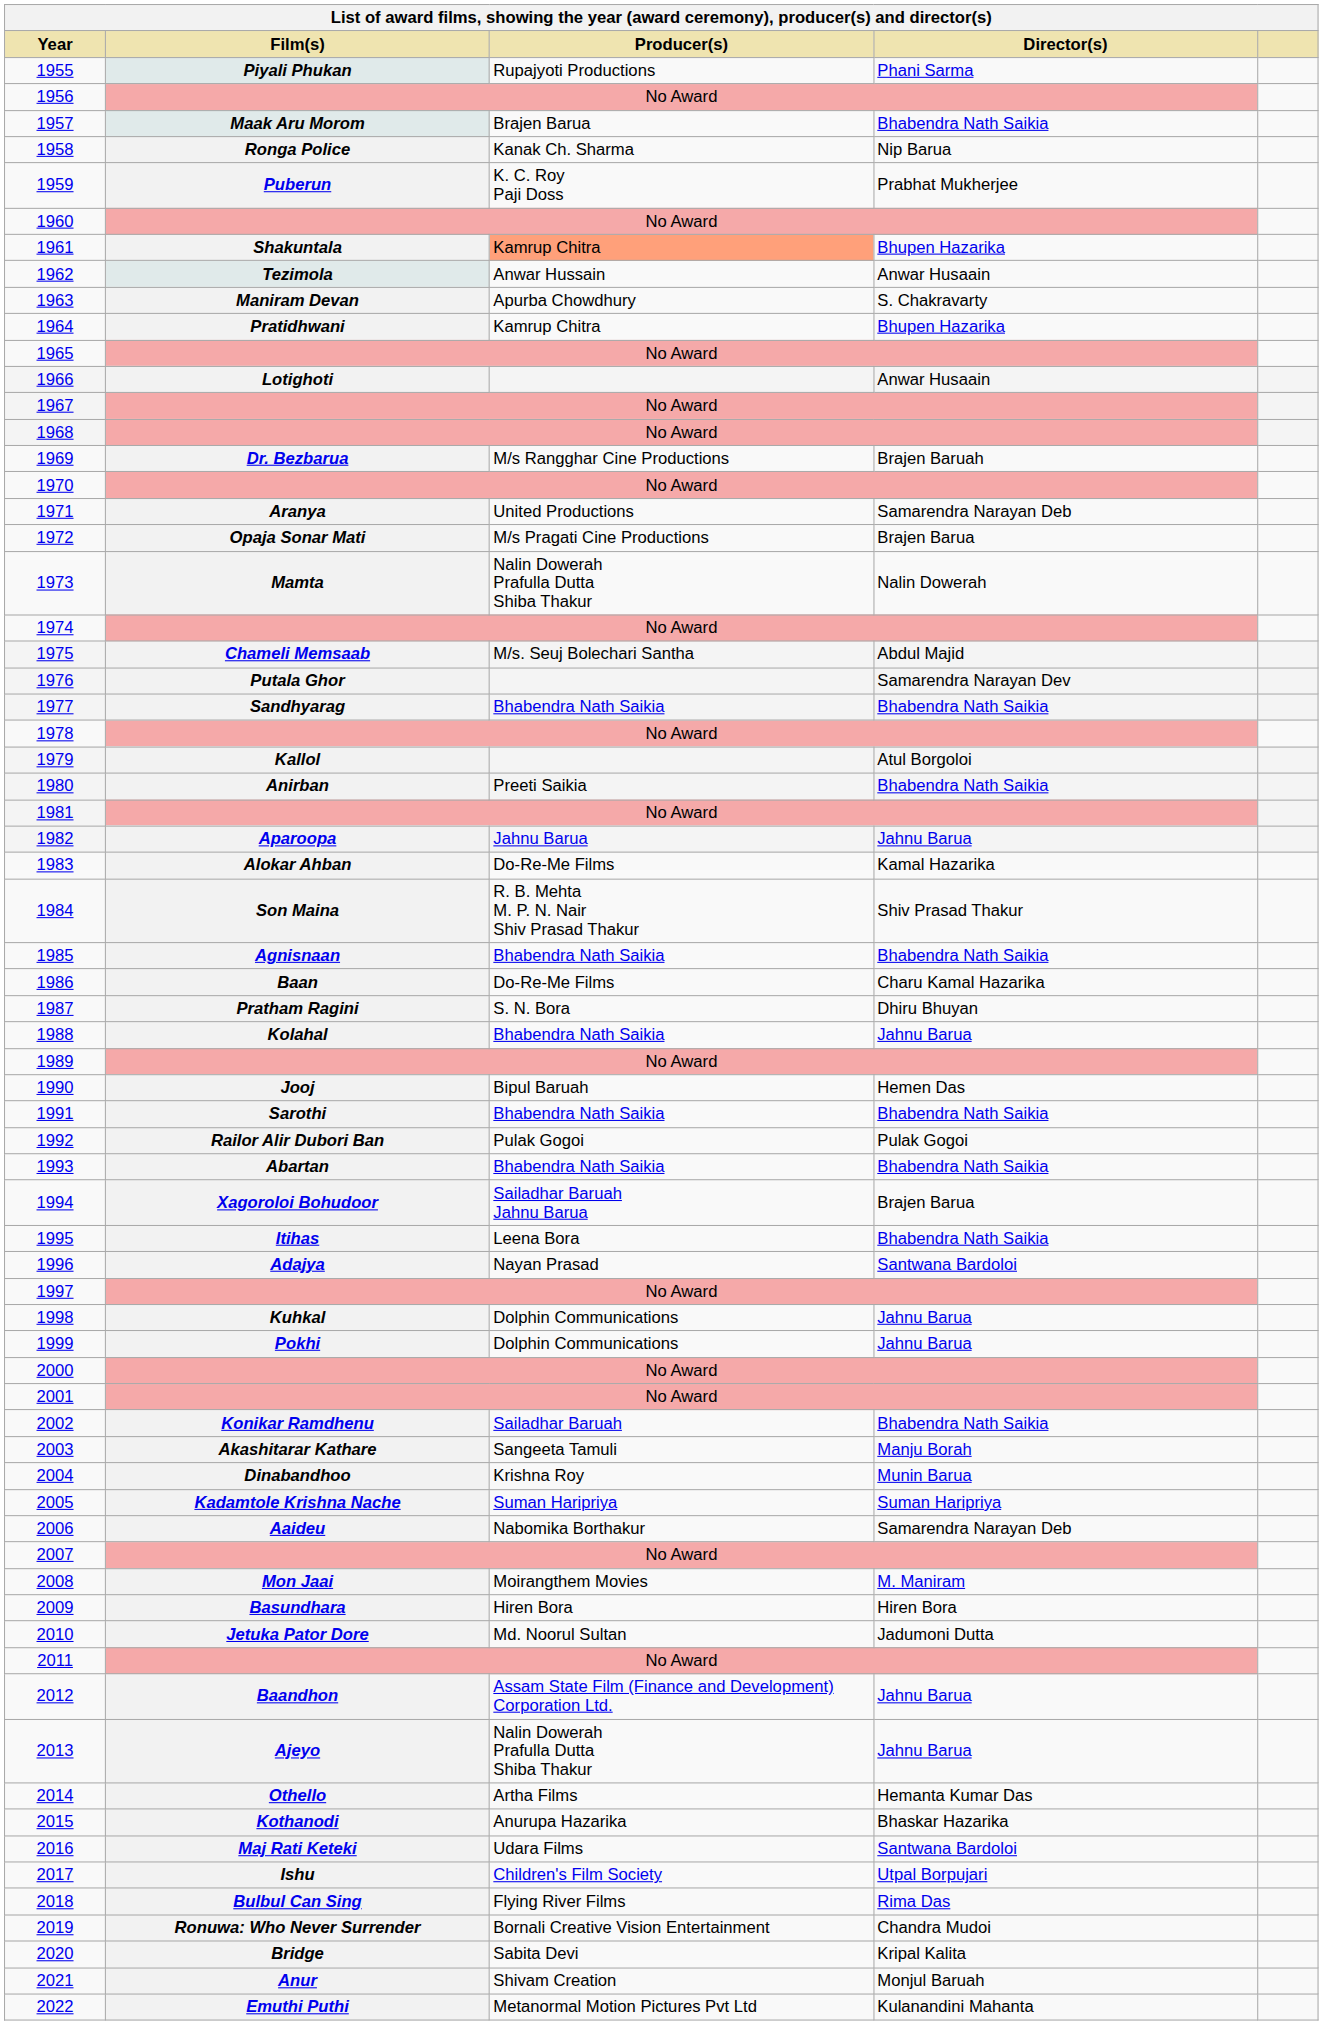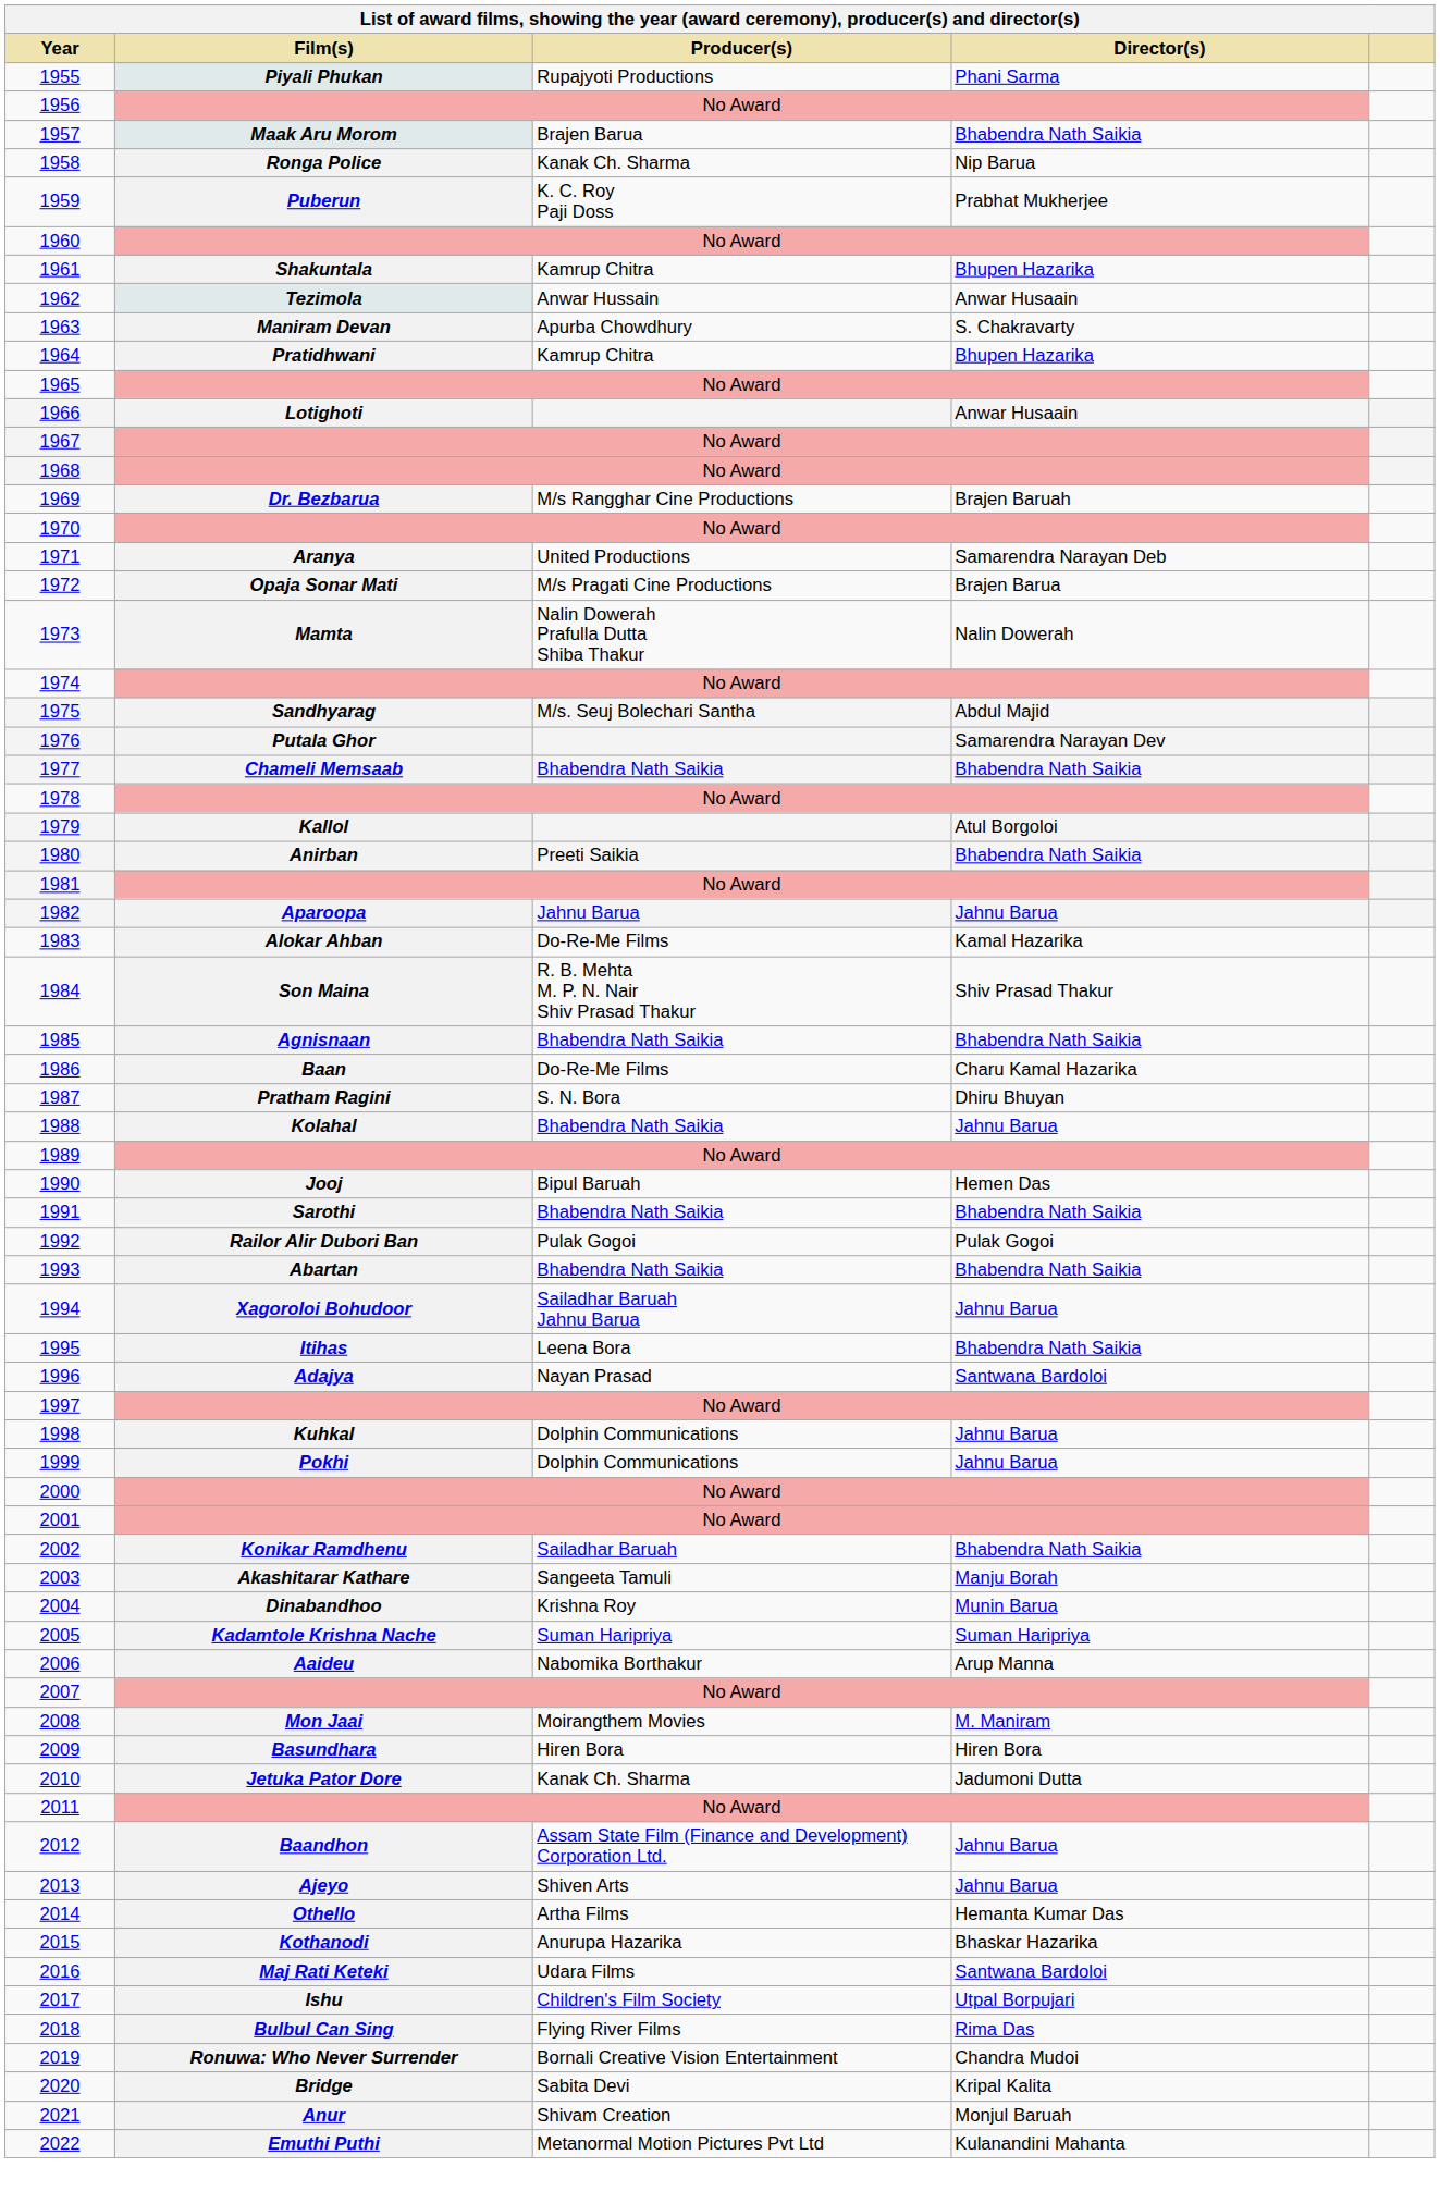1961 | Producer(s): lightsalmon background -> no background
1975 | Film(s): Chameli Memsaab -> Sandhyarag
1977 | Film(s): Sandhyarag -> Chameli Memsaab
1994 | Director(s): Brajen Barua -> Jahnu Barua
2006 | Director(s): Samarendra Narayan Deb -> Arup Manna
2010 | Producer(s): Md. Noorul Sultan -> Kanak Ch. Sharma
2013 | Producer(s): Nalin Dowerah Prafulla Dutta Shiba Thakur -> Shiven Arts
